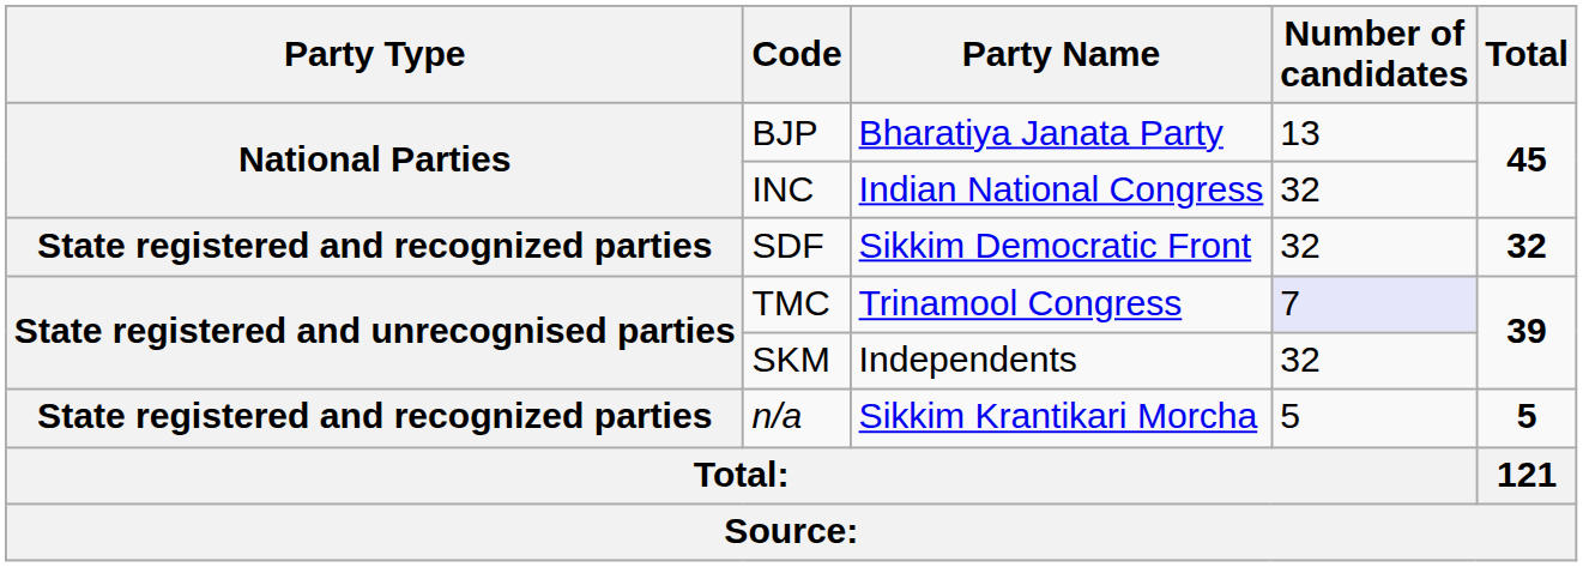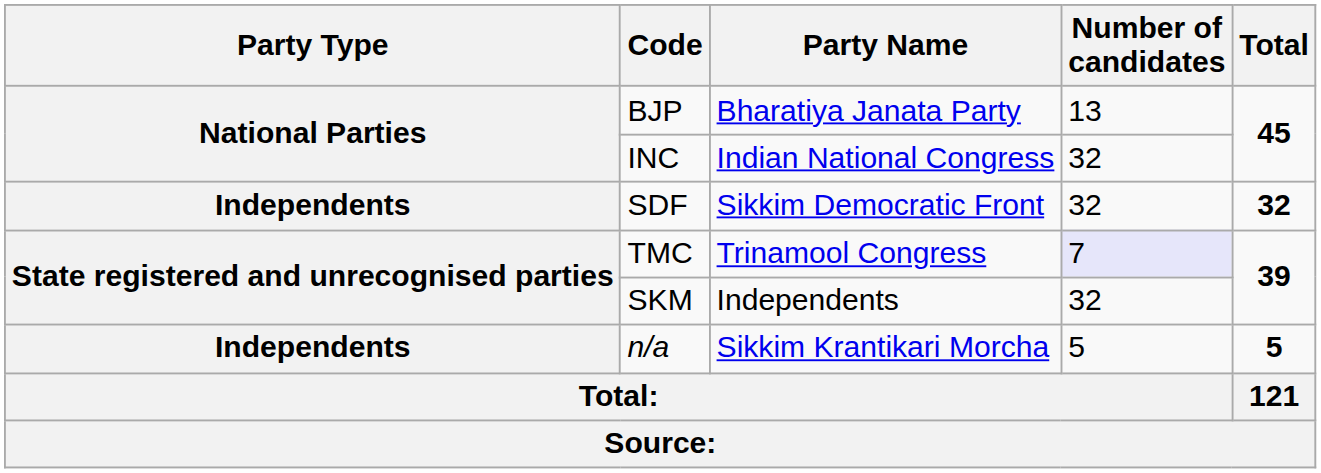SDF | Party Type: State registered and recognized parties -> Independents
n/a | Party Type: State registered and recognized parties -> Independents
